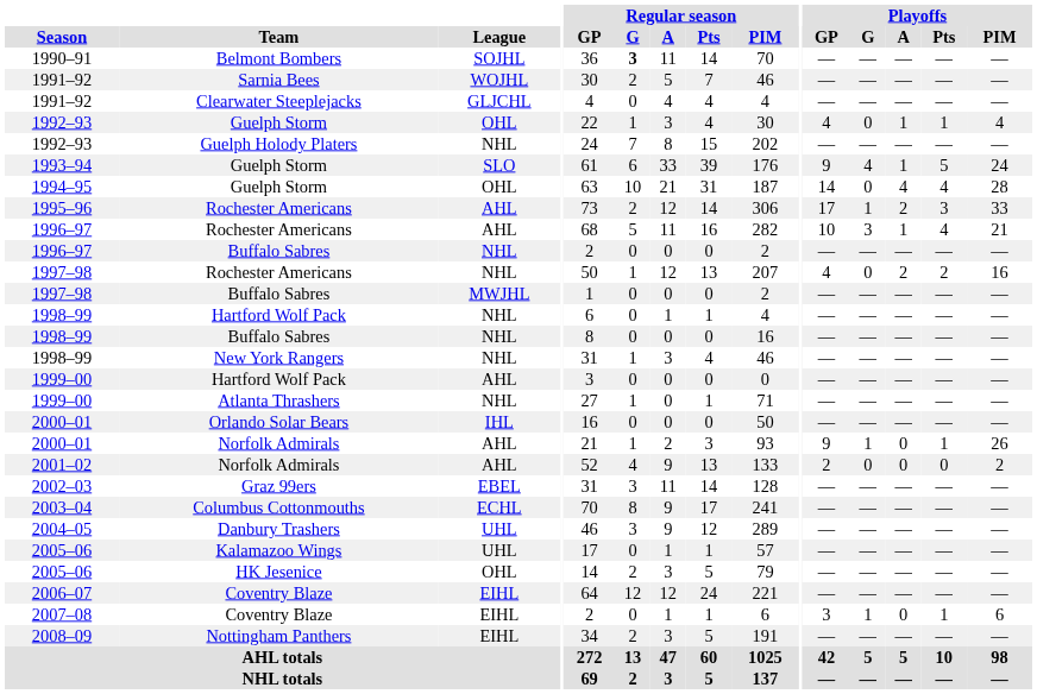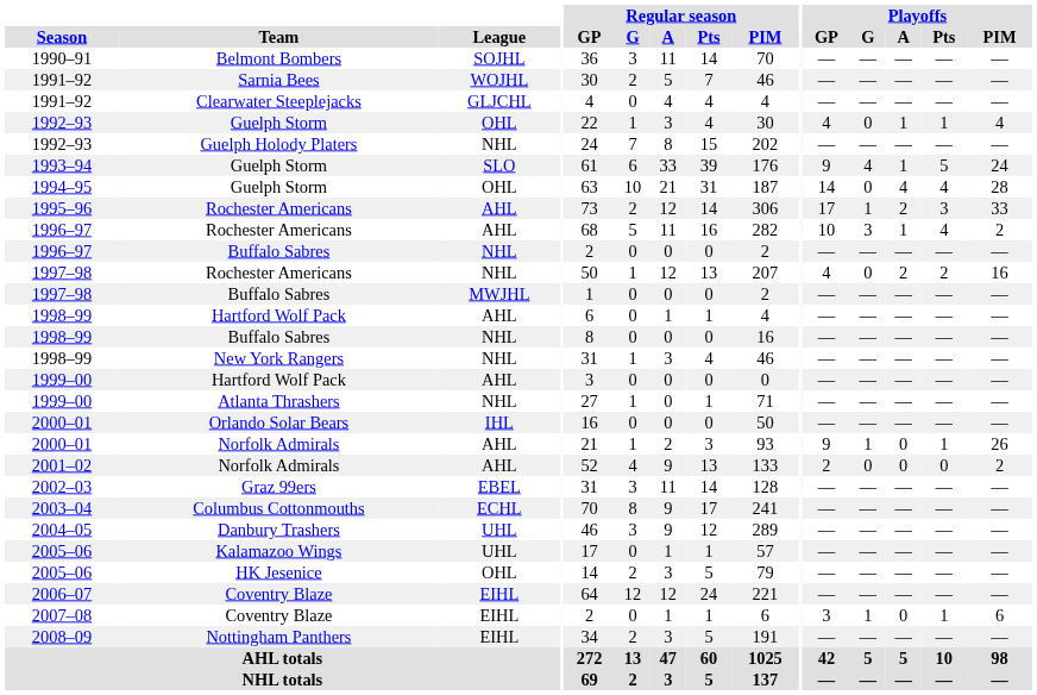1990–91 | Regular season / G: bold -> normal
1996–97 / Rochester Americans | Playoffs / PIM: 21 -> 2
1998–99 / Hartford Wolf Pack | League: NHL -> AHL
